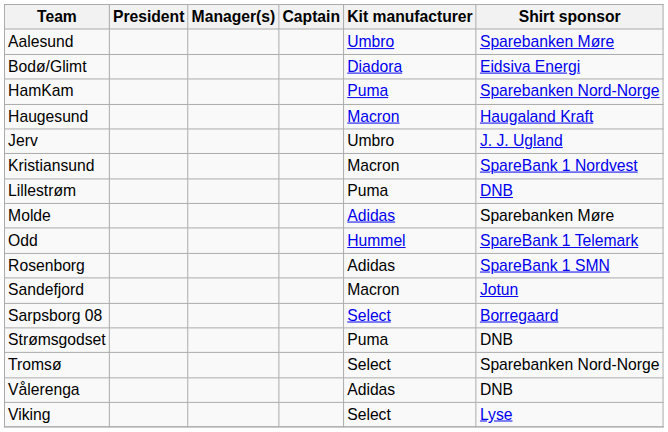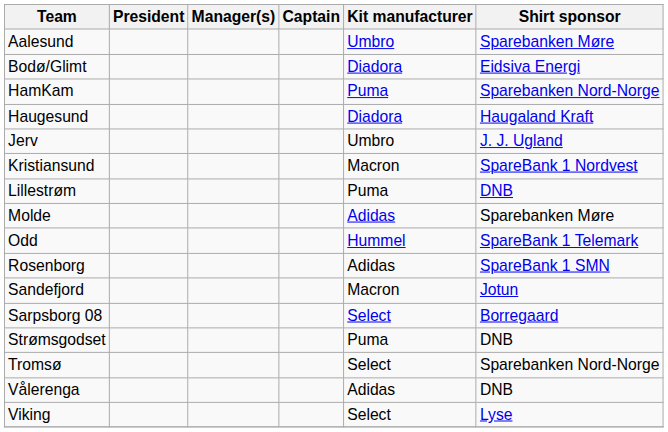Haugesund | Kit manufacturer: Macron -> Diadora
